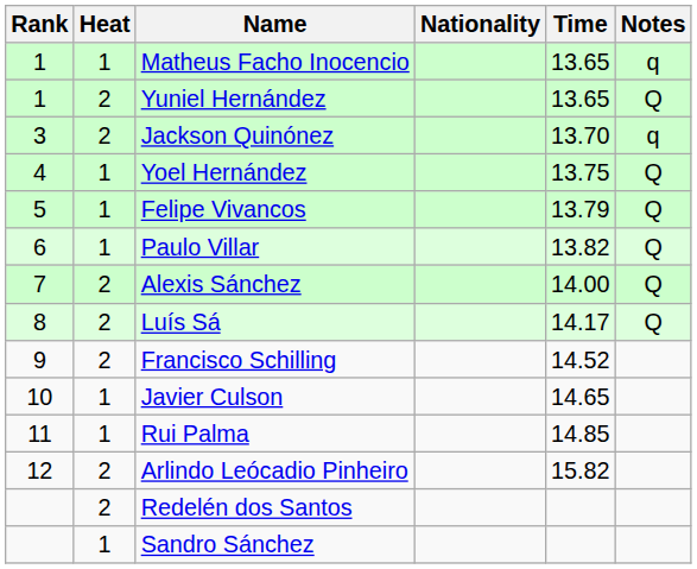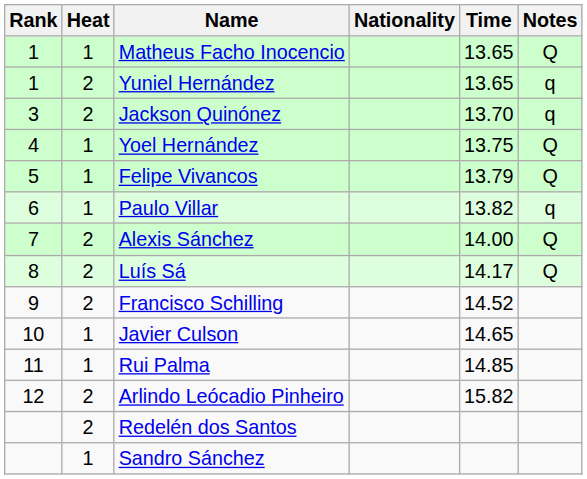Matheus Facho Inocencio | Notes: q -> Q
Yuniel Hernández | Notes: Q -> q
Paulo Villar | Notes: Q -> q
